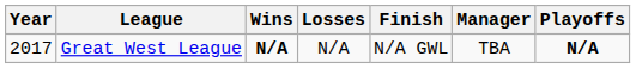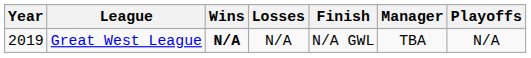Great West League | Year: 2017 -> 2019
Great West League | Playoffs: bold -> normal
